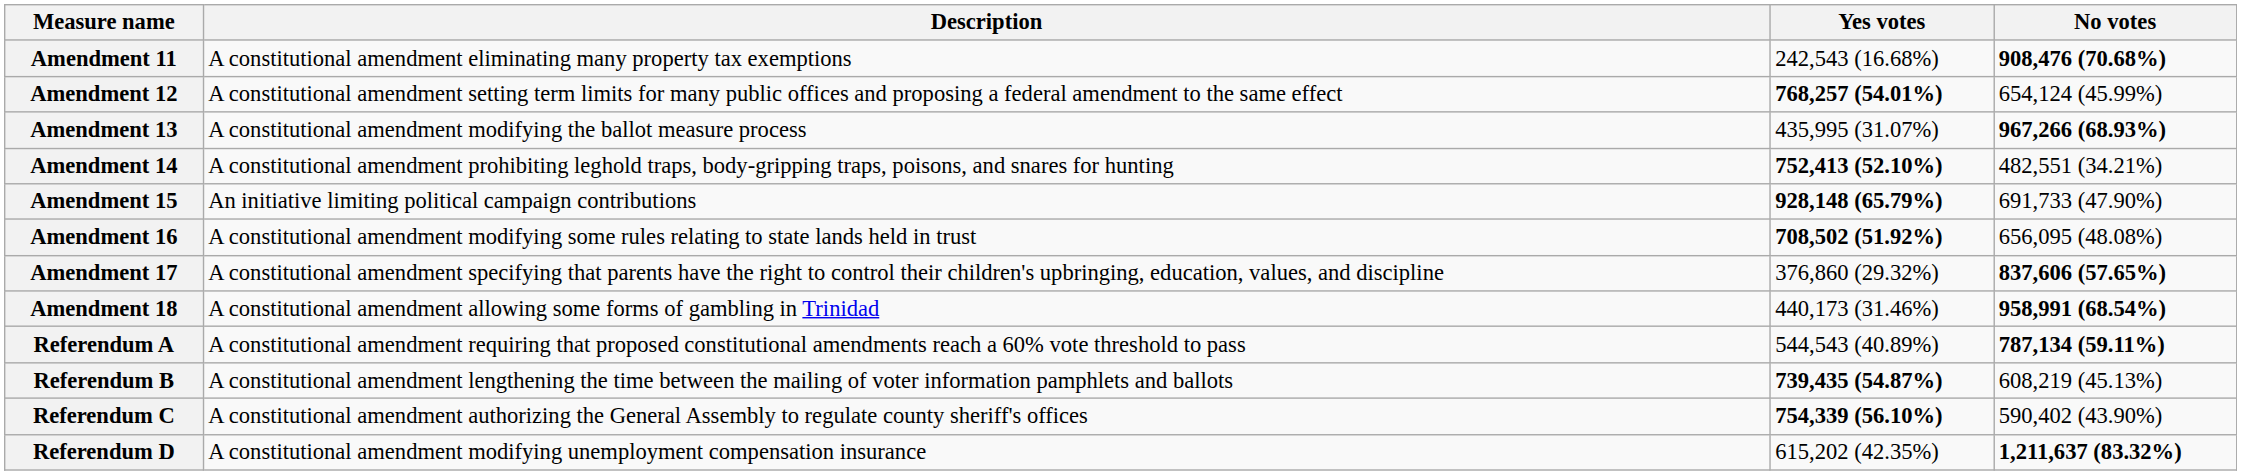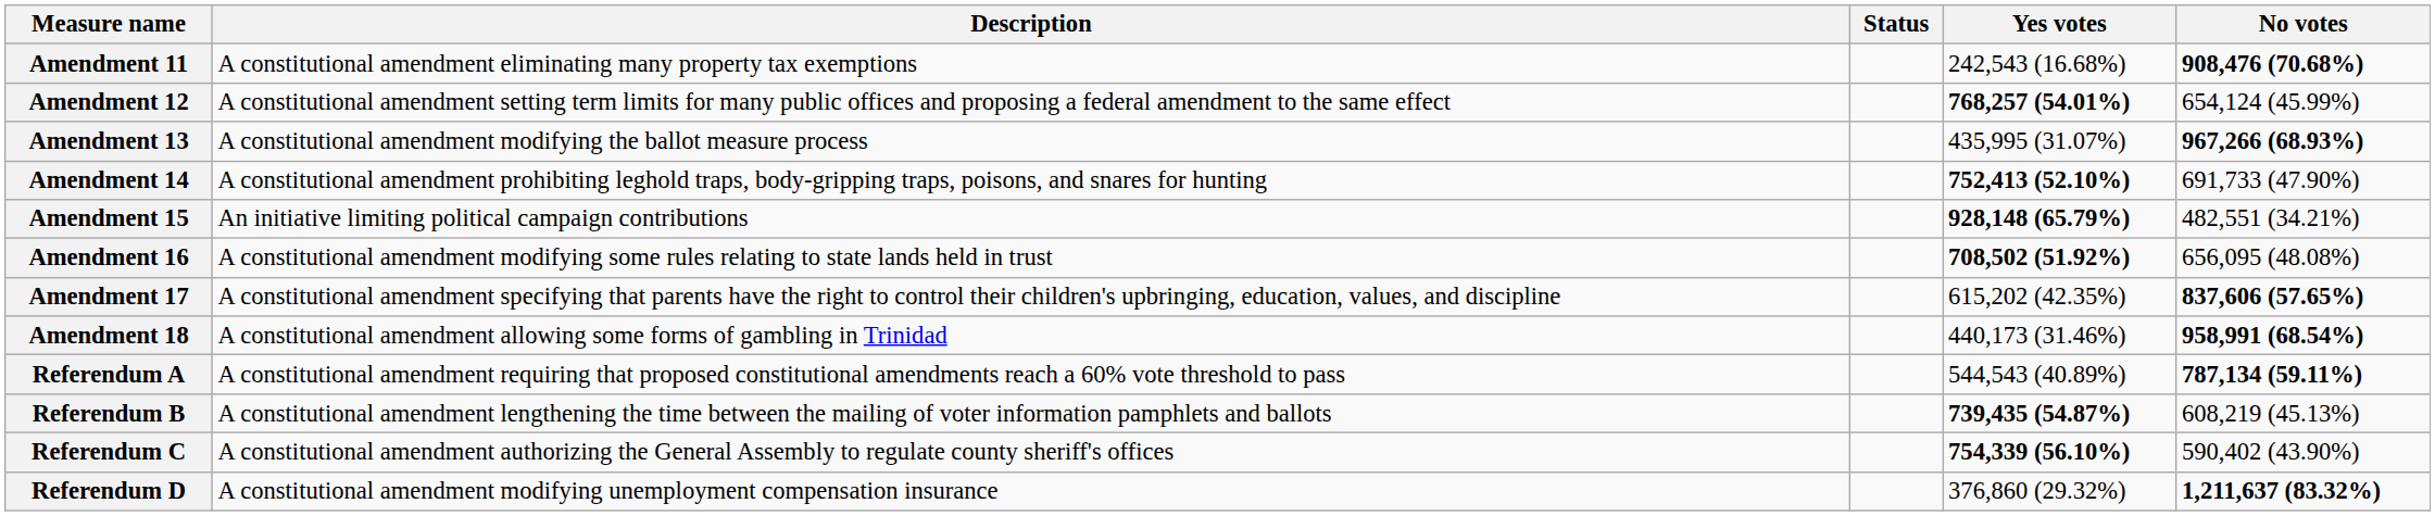+ column: Status
Amendment 14 | No votes: 482,551 (34.21%) -> 691,733 (47.90%)
Amendment 15 | No votes: 691,733 (47.90%) -> 482,551 (34.21%)
Amendment 17 | Yes votes: 376,860 (29.32%) -> 615,202 (42.35%)
Referendum D | Yes votes: 615,202 (42.35%) -> 376,860 (29.32%)
